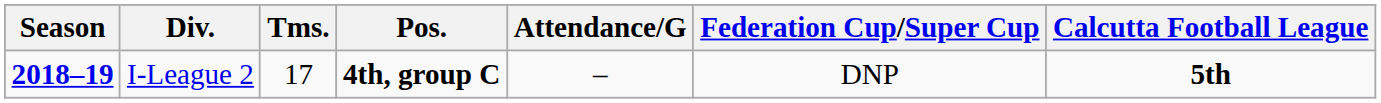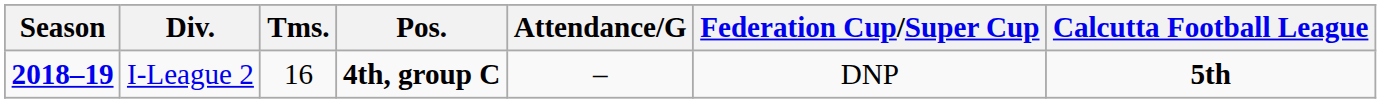I-League 2 | Tms.: 17 -> 16
